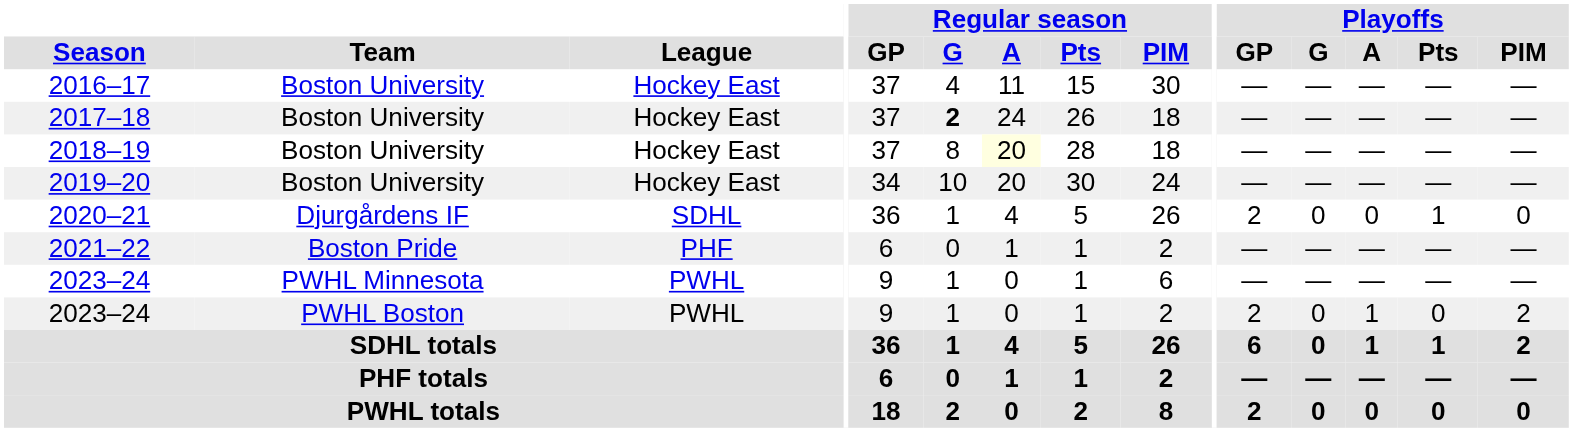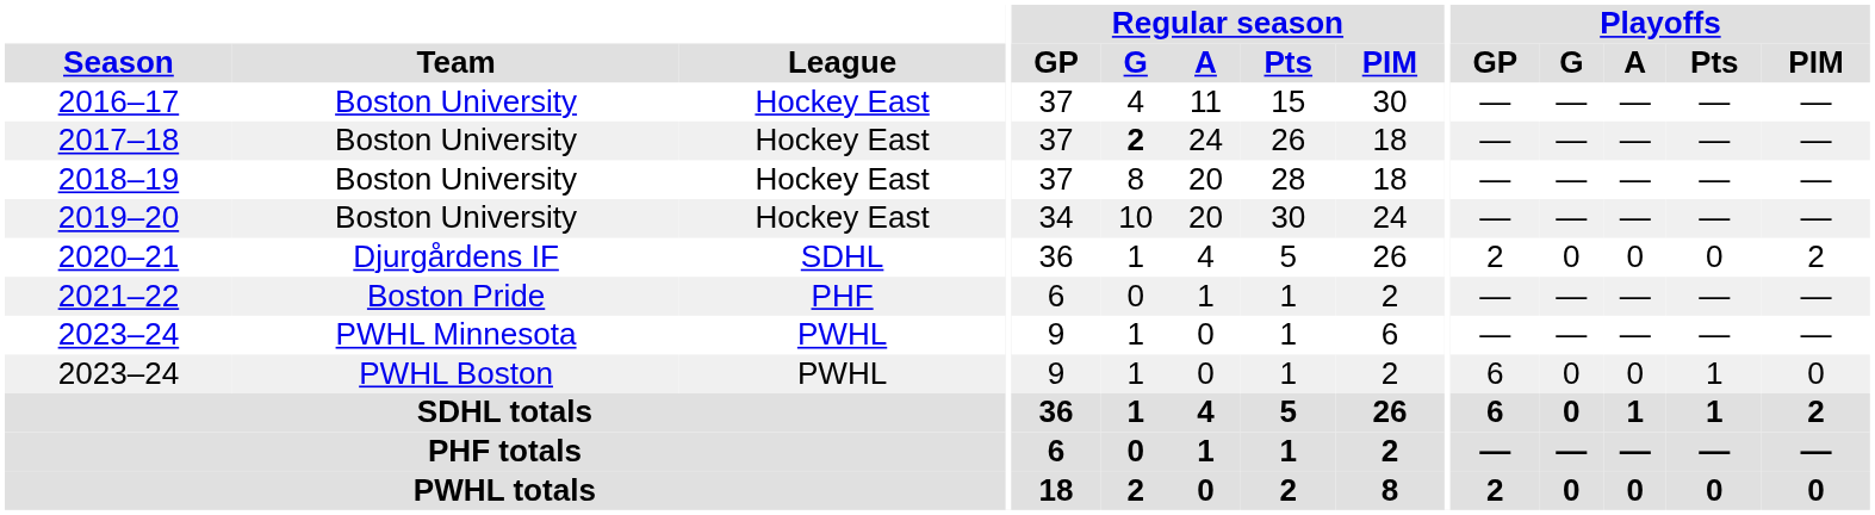2018–19 | Regular season / A: lightyellow background -> no background
2020–21 | Playoffs / Pts: 1 -> 0
2020–21 | Playoffs / PIM: 0 -> 2
2023–24 / PWHL Boston | Playoffs / GP: 2 -> 6
2023–24 / PWHL Boston | Playoffs / A: 1 -> 0
2023–24 / PWHL Boston | Playoffs / Pts: 0 -> 1
2023–24 / PWHL Boston | Playoffs / PIM: 2 -> 0
